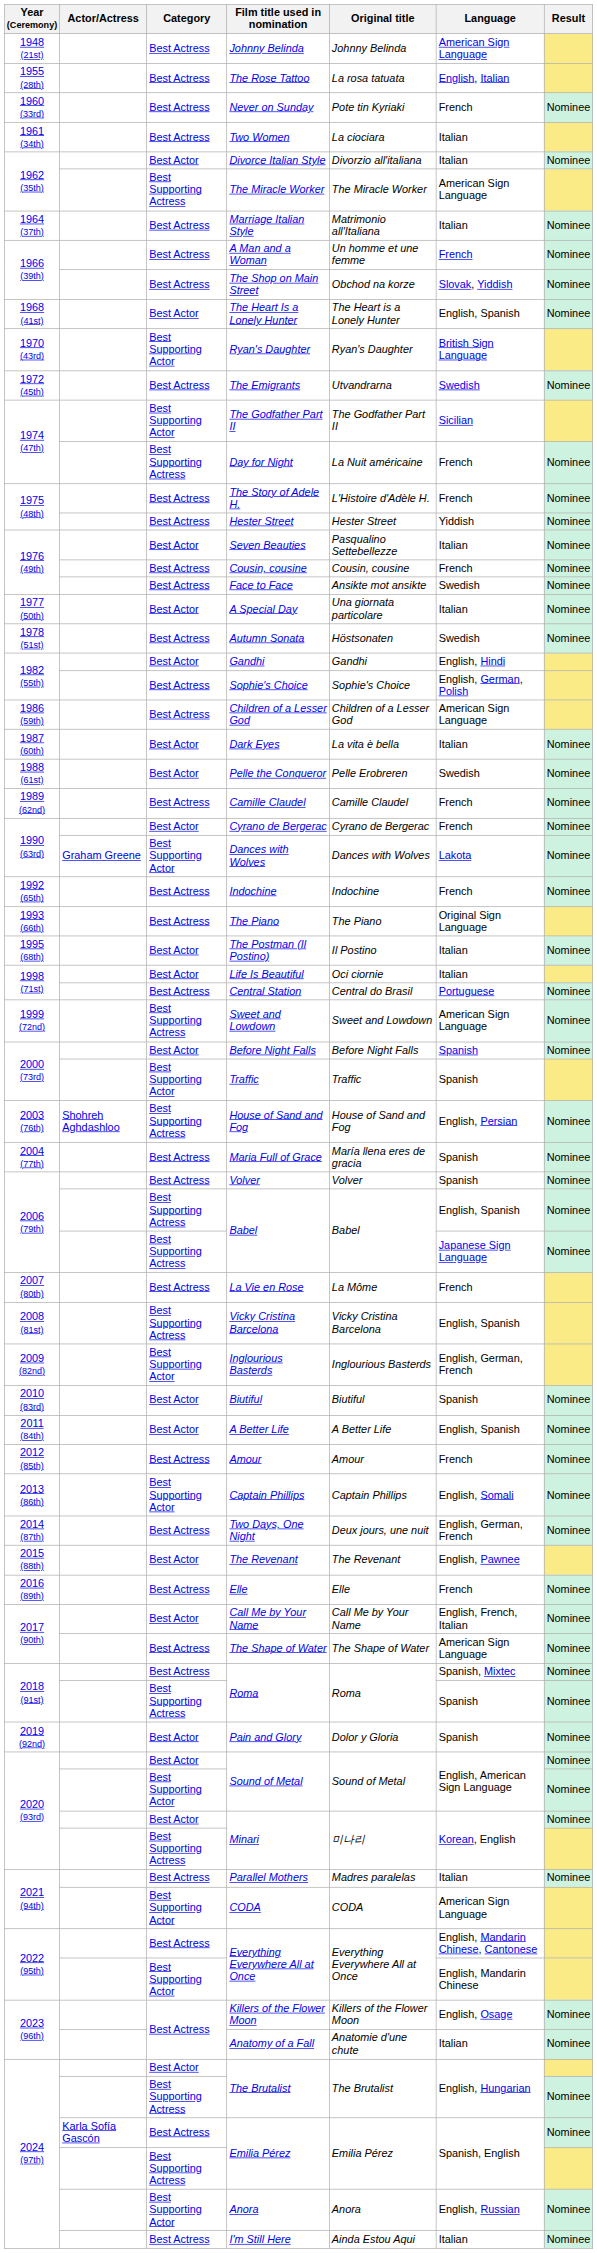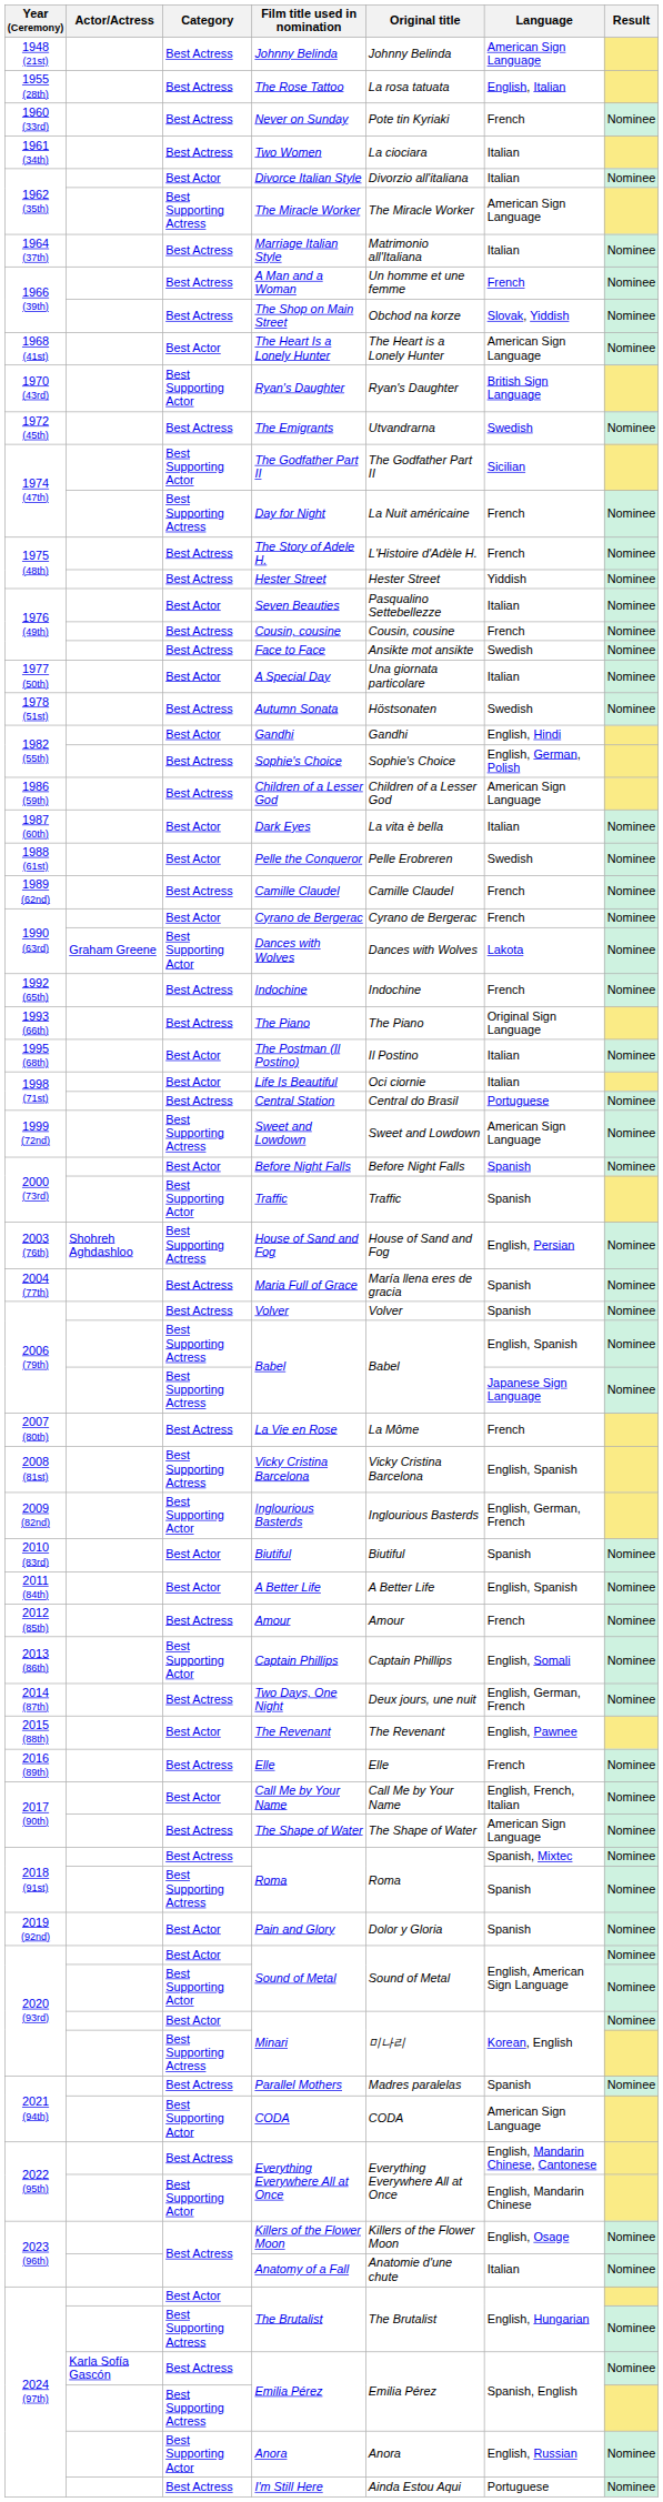The Heart Is a Lonely Hunter | Language: English, Spanish -> American Sign Language
Parallel Mothers | Language: Italian -> Spanish
I'm Still Here | Language: Italian -> Portuguese
